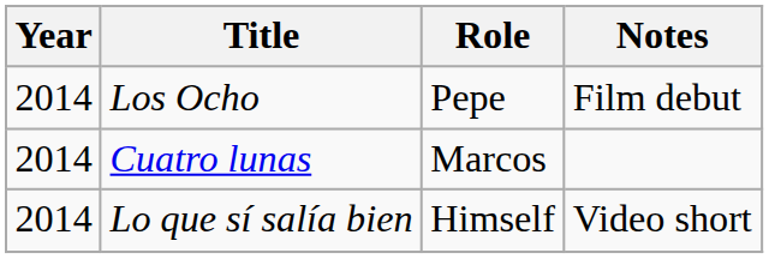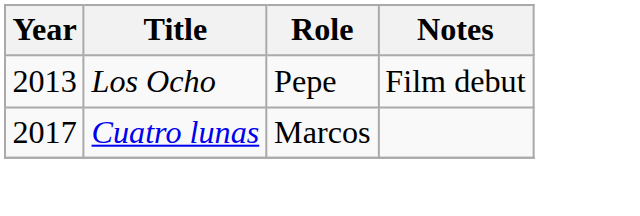Los Ocho | Year: 2014 -> 2013
Cuatro lunas | Year: 2014 -> 2017
- row: 2014 | Lo que sí salía bien | Himself | Video short
